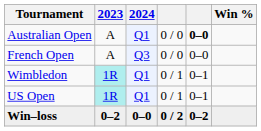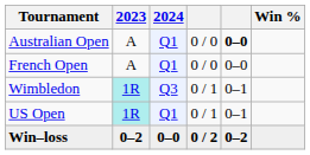French Open | 2024: Q3 -> Q1
Wimbledon | 2024: Q1 -> Q3
